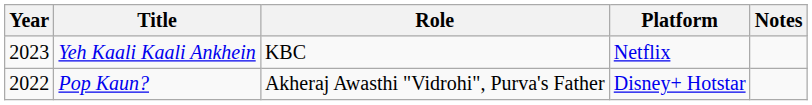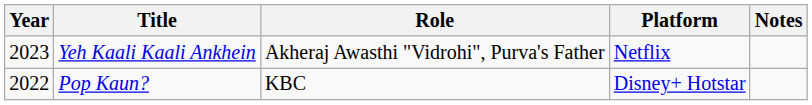Yeh Kaali Kaali Ankhein | Role: KBC -> Akheraj Awasthi "Vidrohi", Purva's Father
Pop Kaun? | Role: Akheraj Awasthi "Vidrohi", Purva's Father -> KBC
